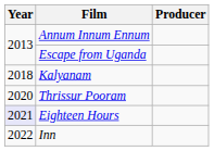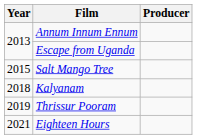+ row: 2015 | Salt Mango Tree
Thrissur Pooram | Year: 2020 -> 2019
Eighteen Hours | Year: lavender background -> no background
- row: 2022 | Inn
